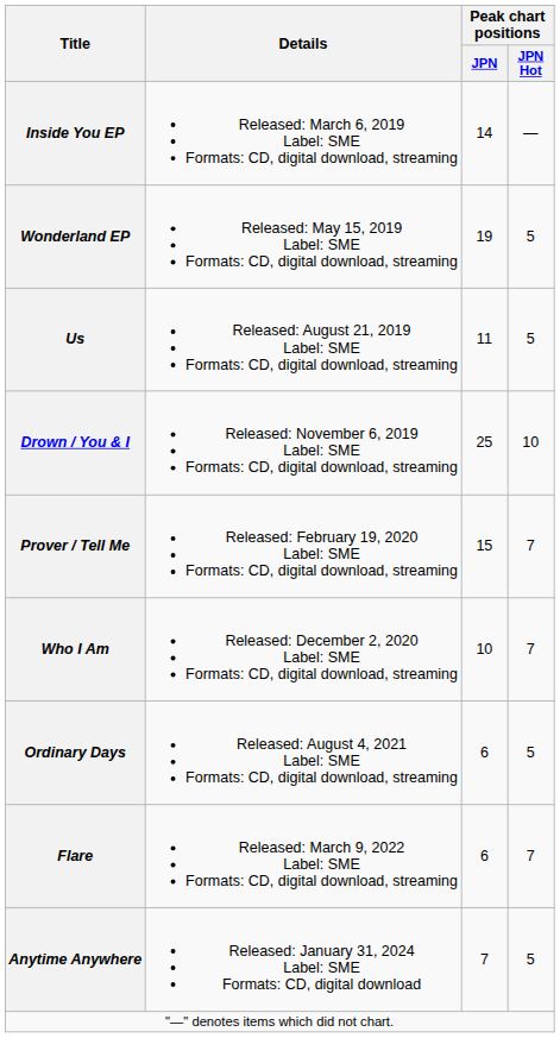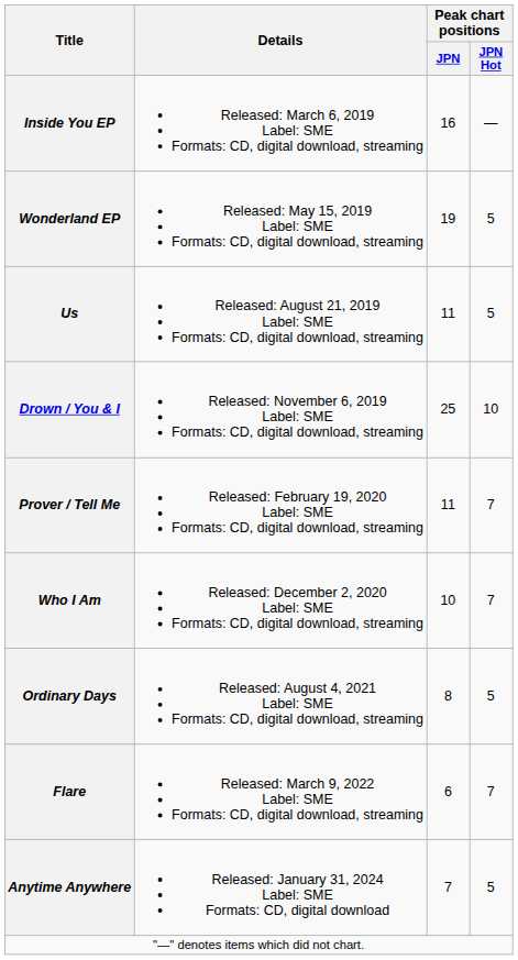Inside You EP | Peak chart positions / JPN: 14 -> 16
Prover / Tell Me | Peak chart positions / JPN: 15 -> 11
Ordinary Days | Peak chart positions / JPN: 6 -> 8
